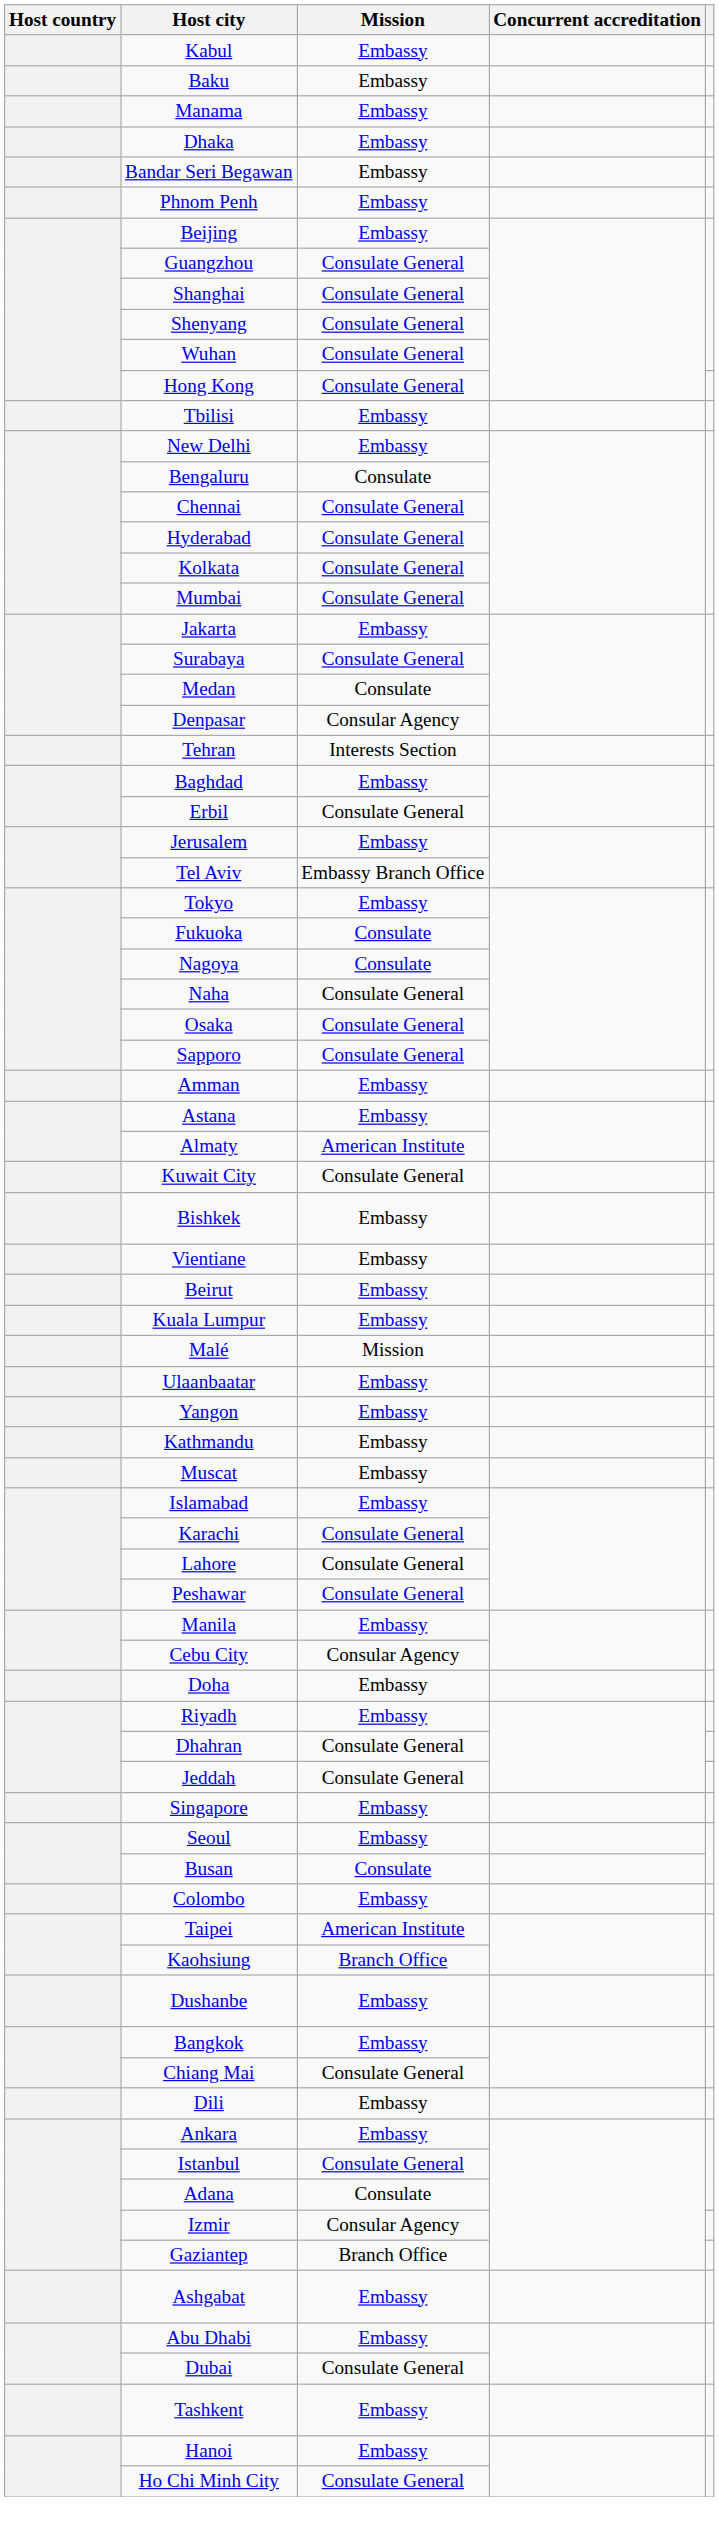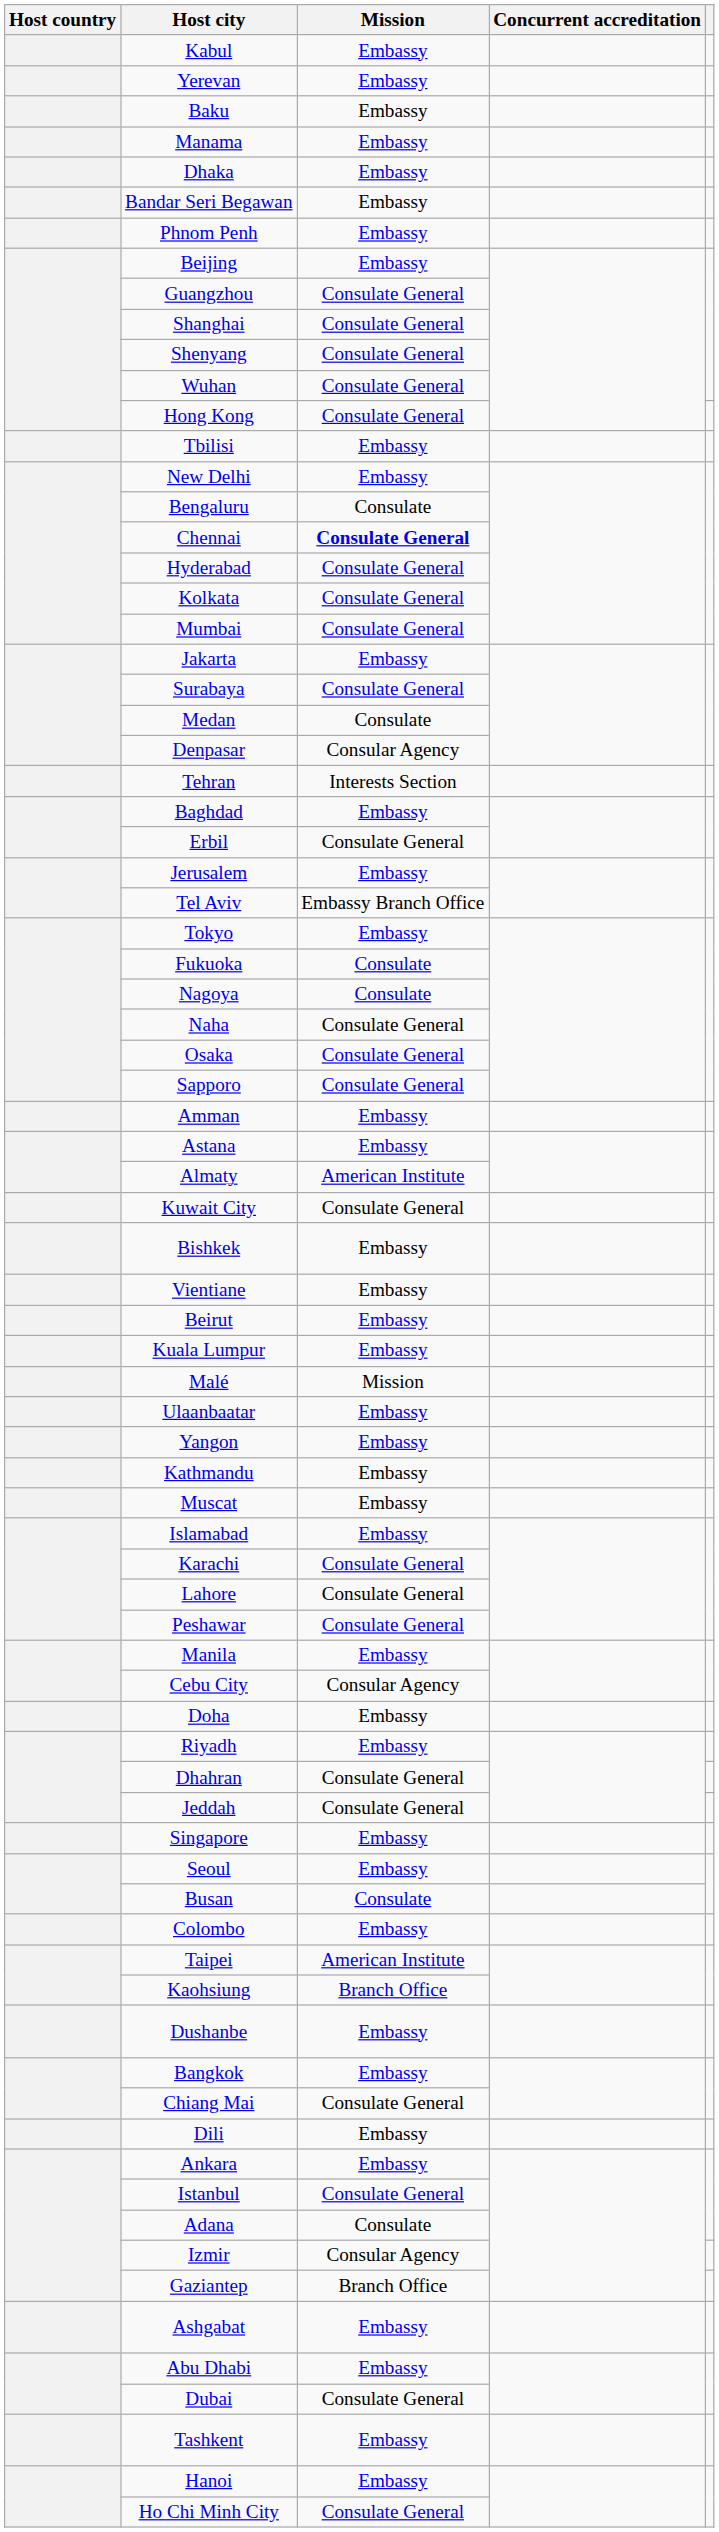+ row: Yerevan | Embassy
Chennai | Mission: normal -> bold
